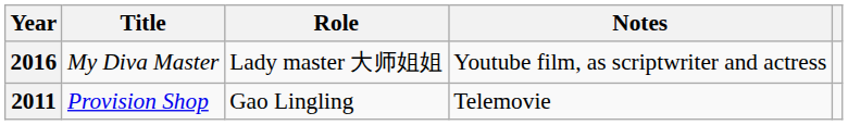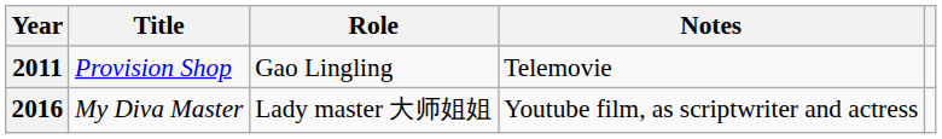rows swapped: 2016 <-> 2011
